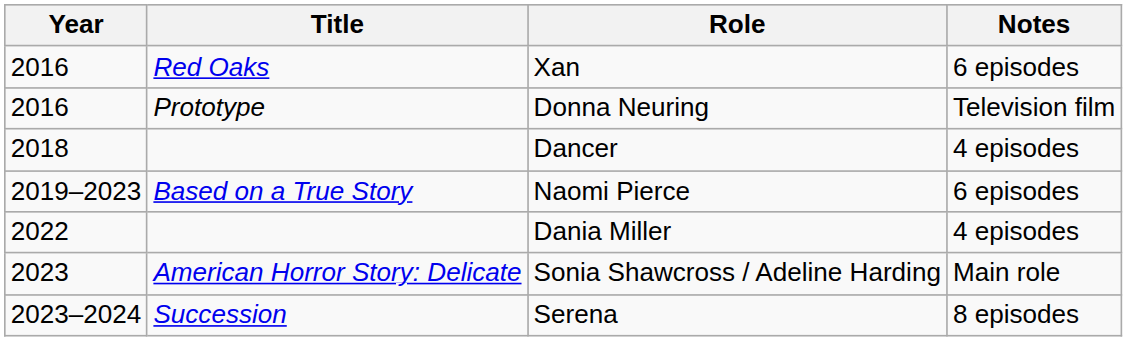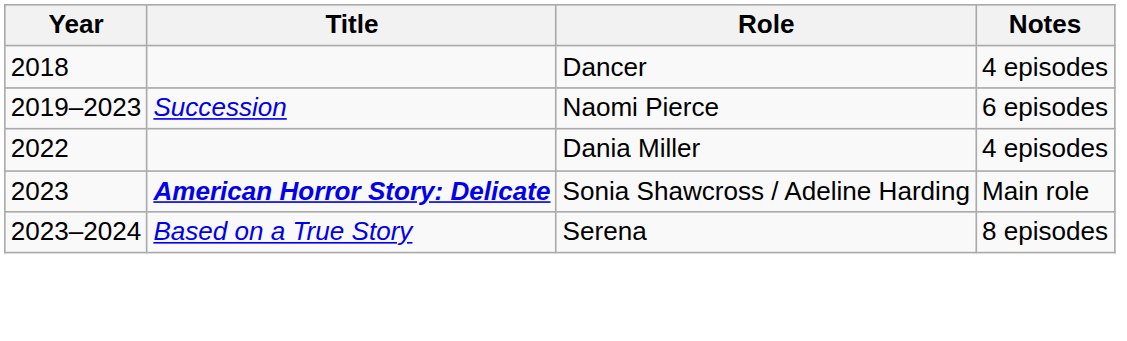- row: 2016 | Red Oaks | Xan | 6 episodes
- row: 2016 | Prototype | Donna Neuring | Television film
Naomi Pierce | Title: Based on a True Story -> Succession
Sonia Shawcross / Adeline Harding | Title: normal -> bold
Serena | Title: Succession -> Based on a True Story
